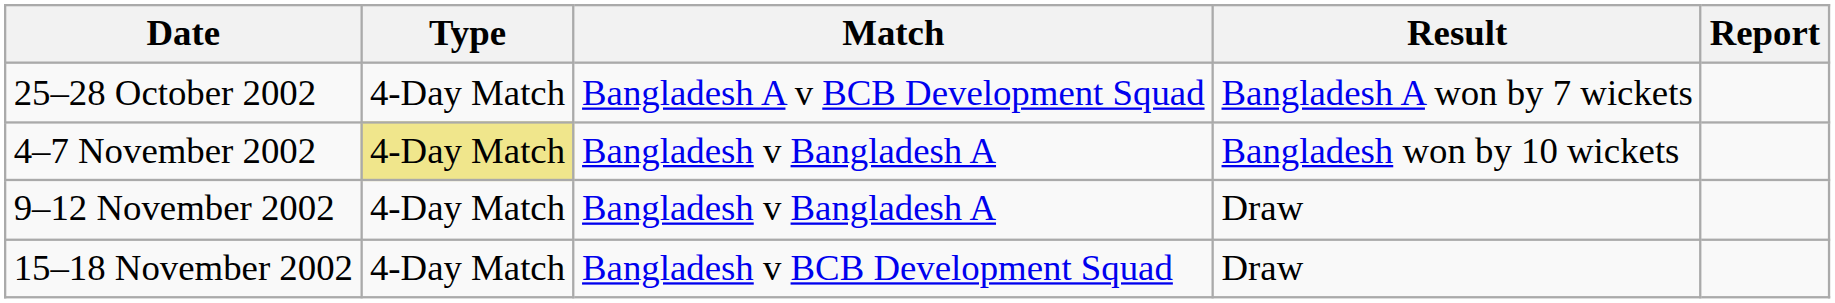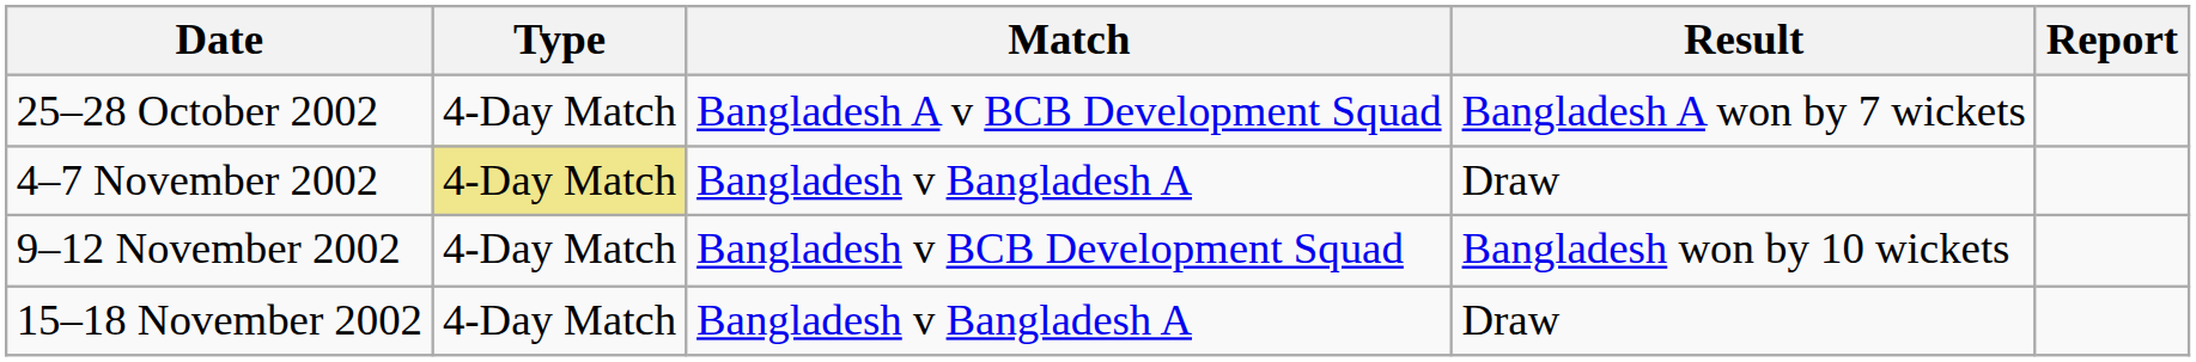4–7 November 2002 | Result: Bangladesh won by 10 wickets -> Draw
9–12 November 2002 | Match: Bangladesh v Bangladesh A -> Bangladesh v BCB Development Squad
9–12 November 2002 | Result: Draw -> Bangladesh won by 10 wickets
15–18 November 2002 | Match: Bangladesh v BCB Development Squad -> Bangladesh v Bangladesh A
